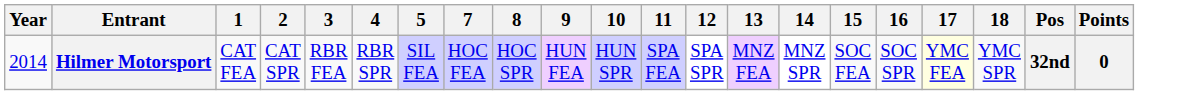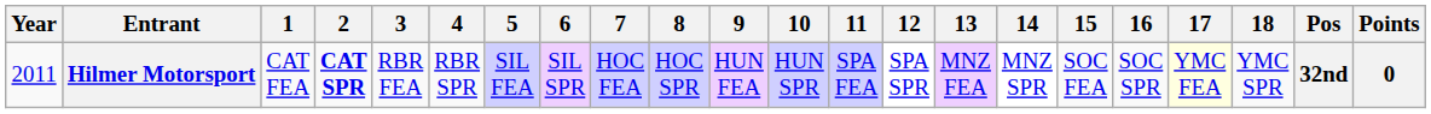+ column: 6 | SIL SPR
Hilmer Motorsport | Year: 2014 -> 2011
Hilmer Motorsport | 2: normal -> bold
